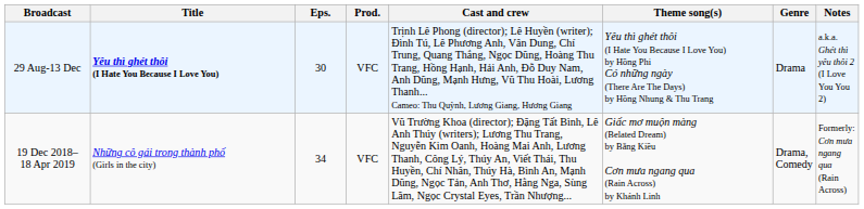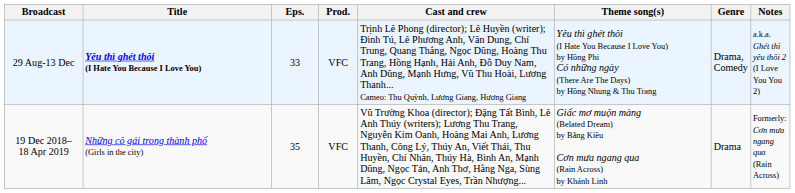29 Aug-13 Dec | Eps.: 30 -> 33
29 Aug-13 Dec | Genre: Drama -> Drama, Comedy
19 Dec 2018– 18 Apr 2019 | Eps.: 34 -> 35
19 Dec 2018– 18 Apr 2019 | Genre: Drama, Comedy -> Drama
